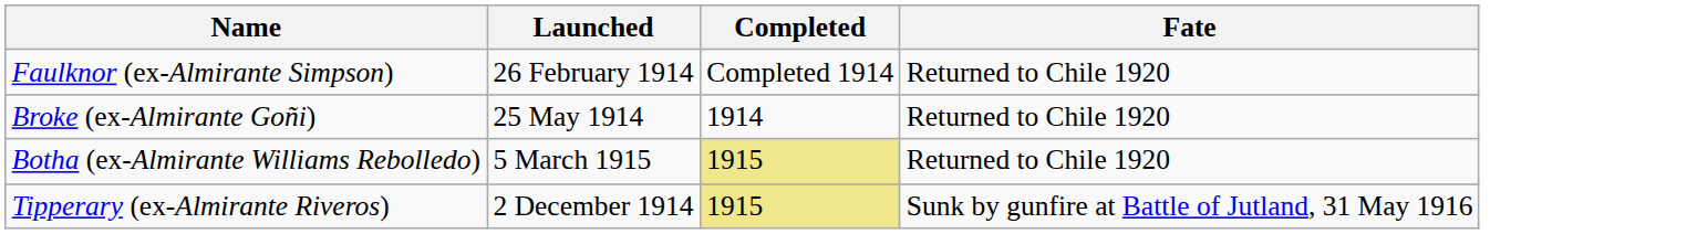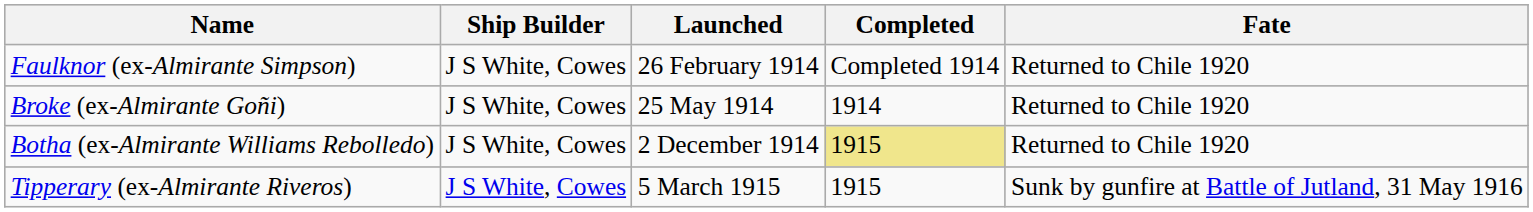+ column: Ship Builder | J S White, Cowes | J S White, Cowes | J S White, Cowes | J S White, Cowes
Botha (ex-Almirante Williams Rebolledo) | Launched: 5 March 1915 -> 2 December 1914
Tipperary (ex-Almirante Riveros) | Launched: 2 December 1914 -> 5 March 1915
Tipperary (ex-Almirante Riveros) | Completed: khaki background -> no background
